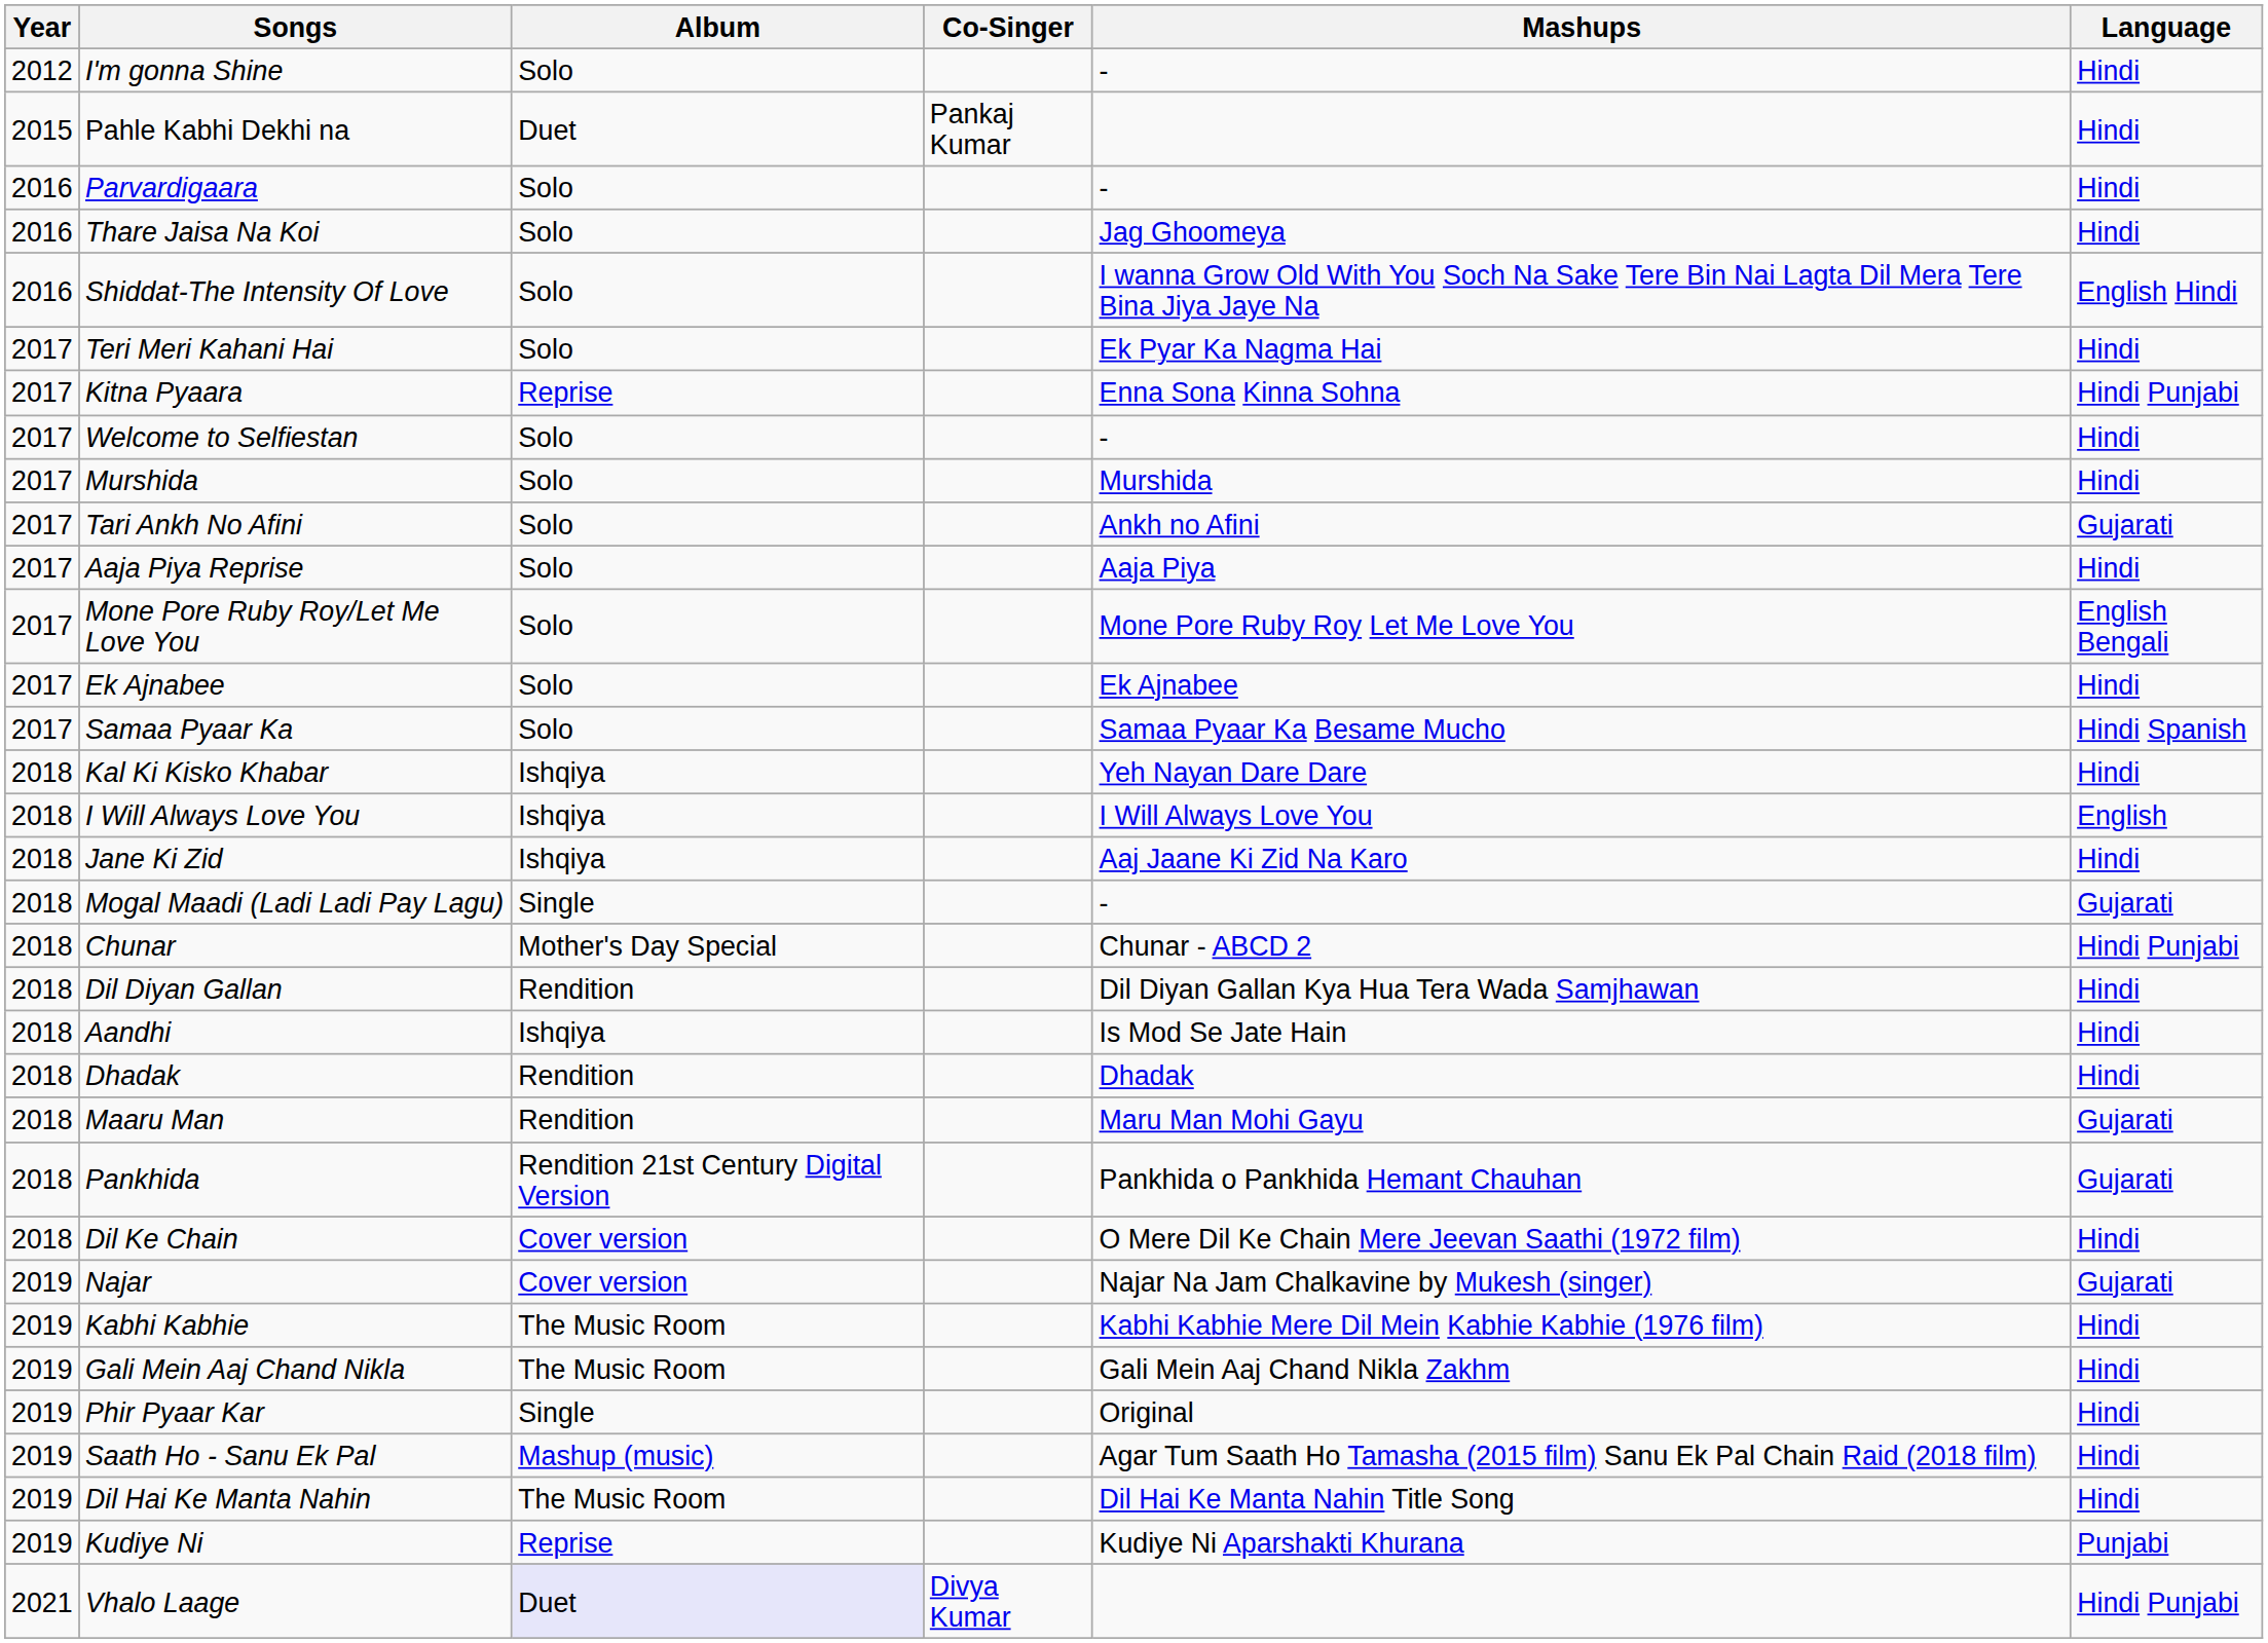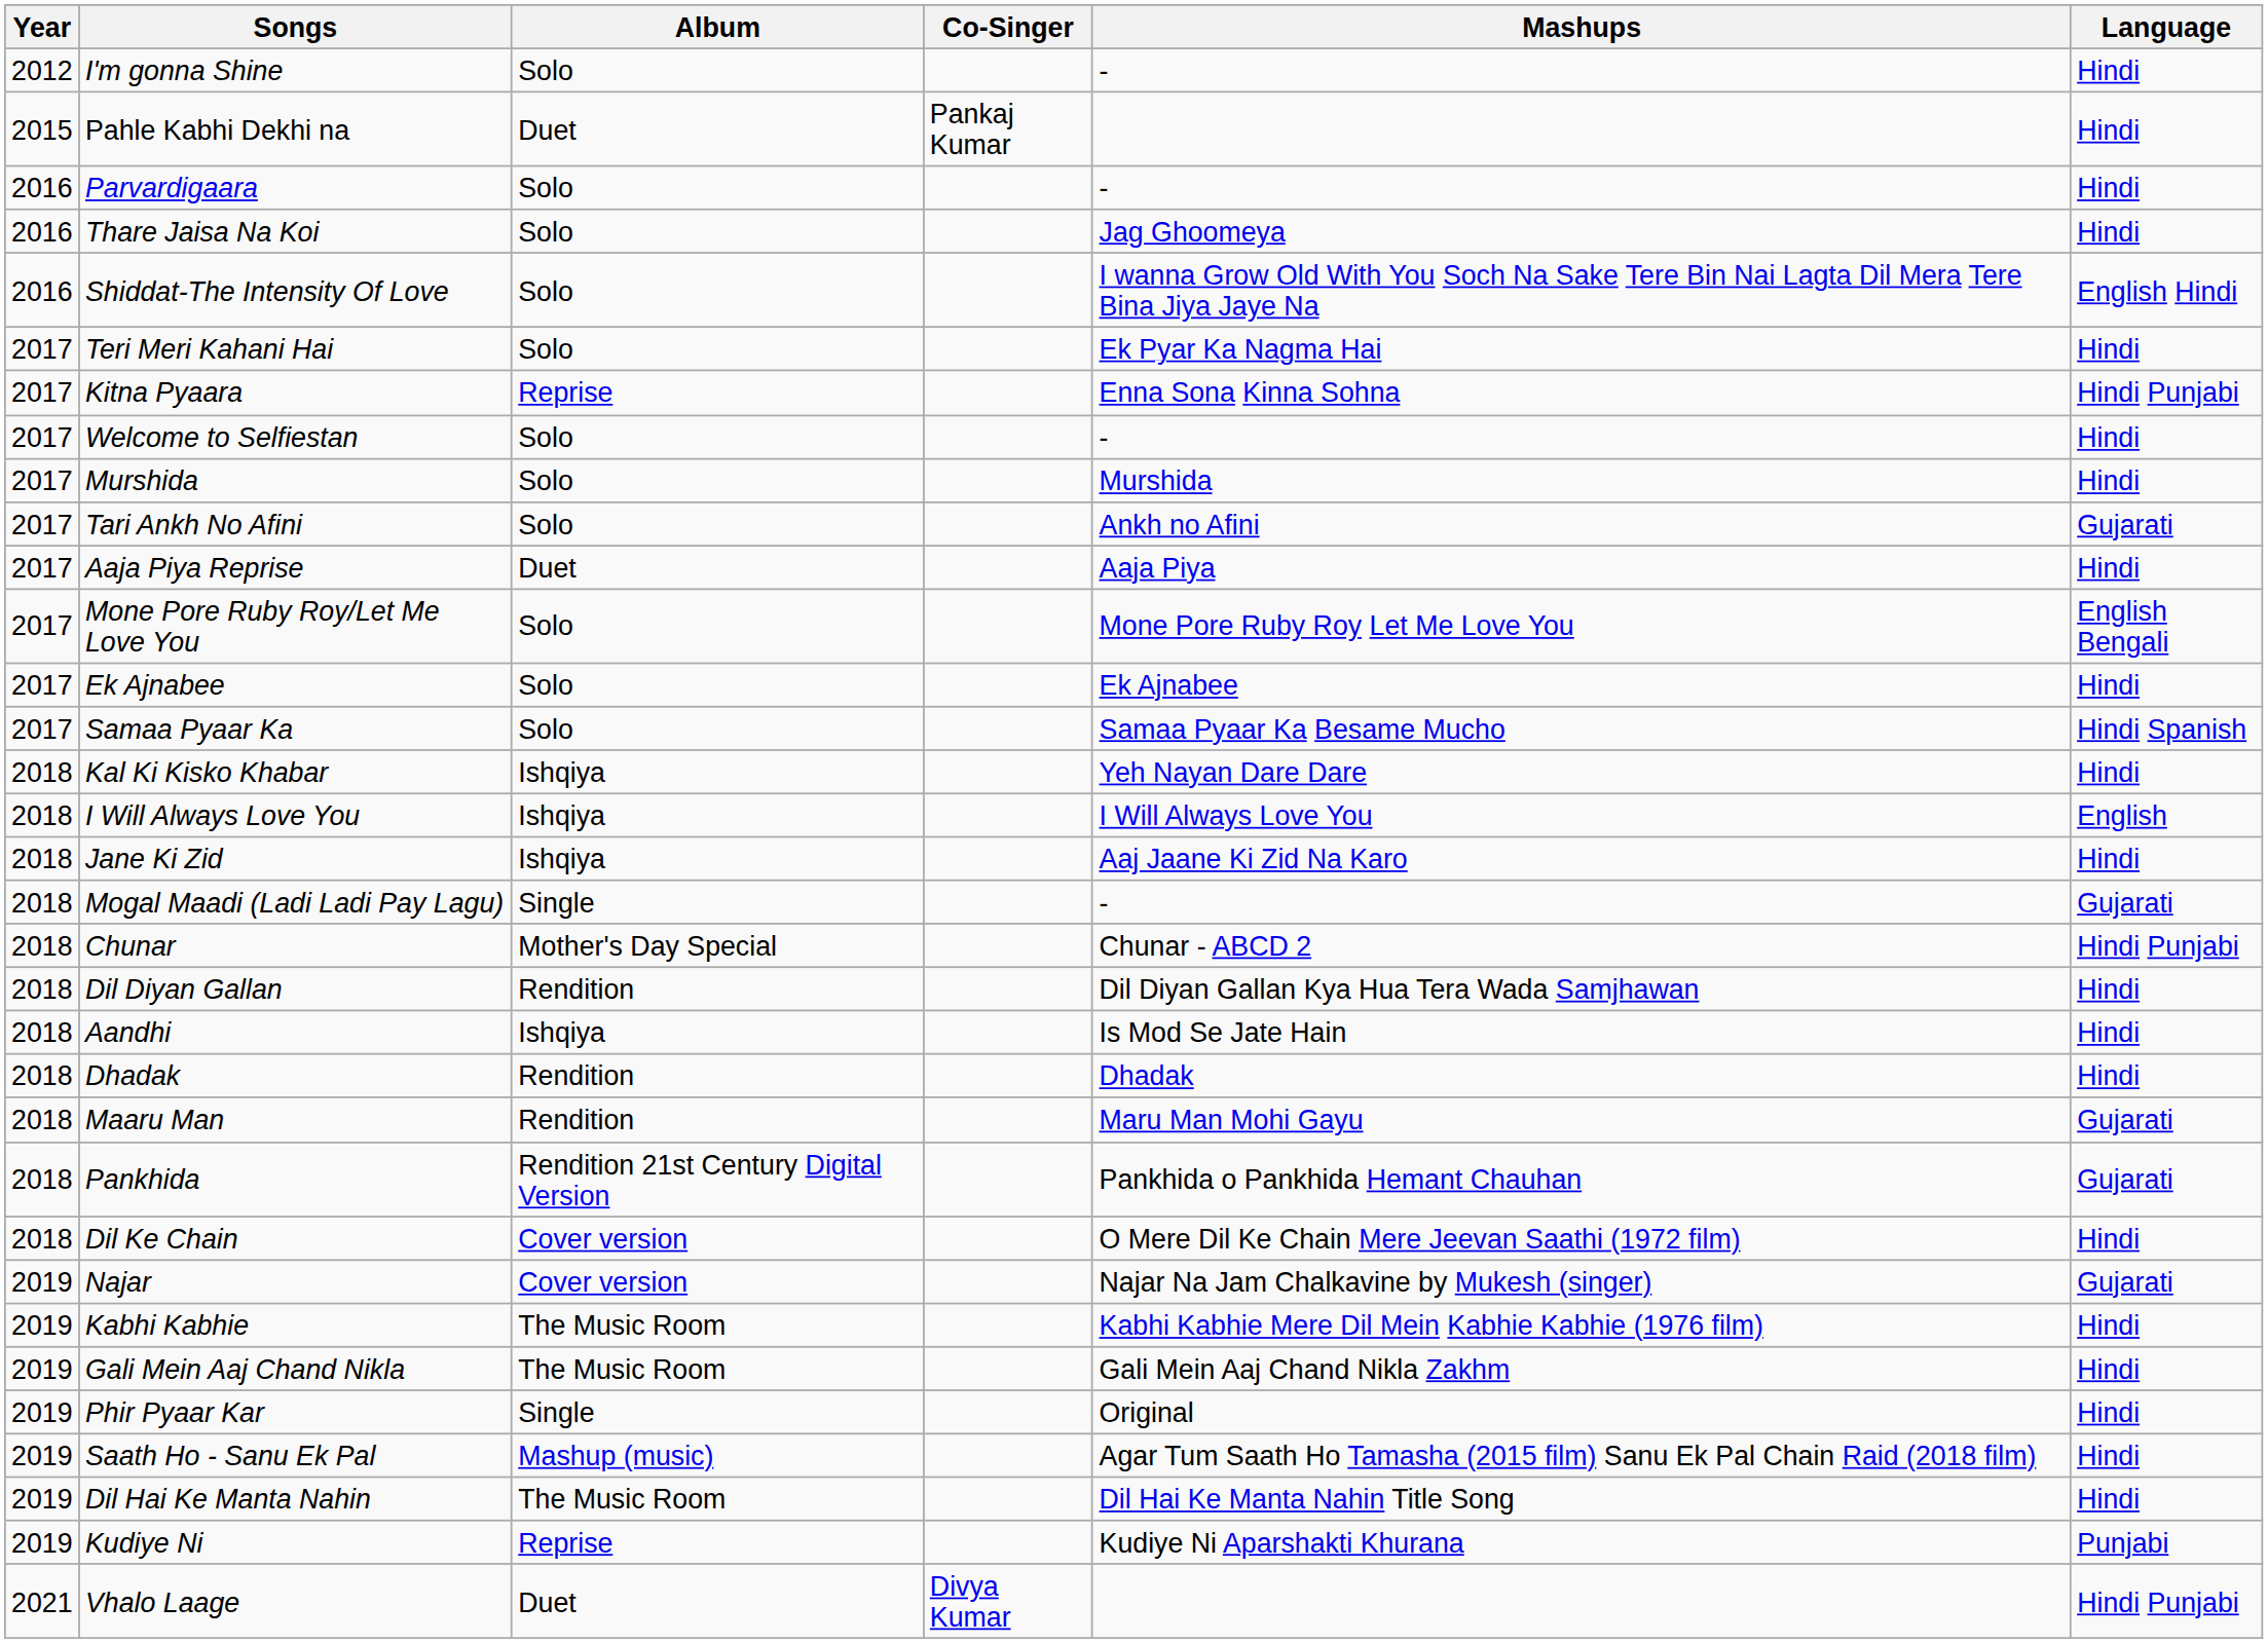Aaja Piya Reprise | Album: Solo -> Duet
Vhalo Laage | Album: lavender background -> no background
